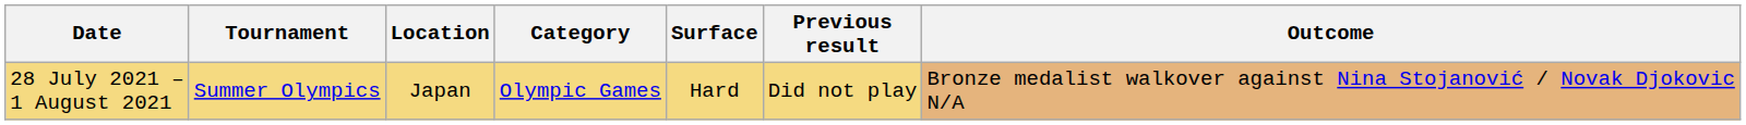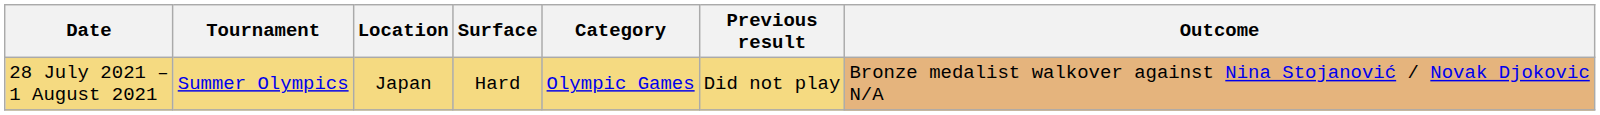columns swapped: Category <-> Surface
